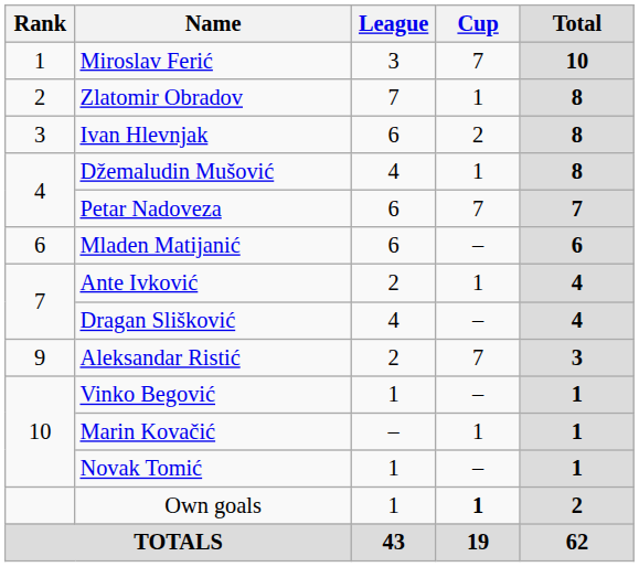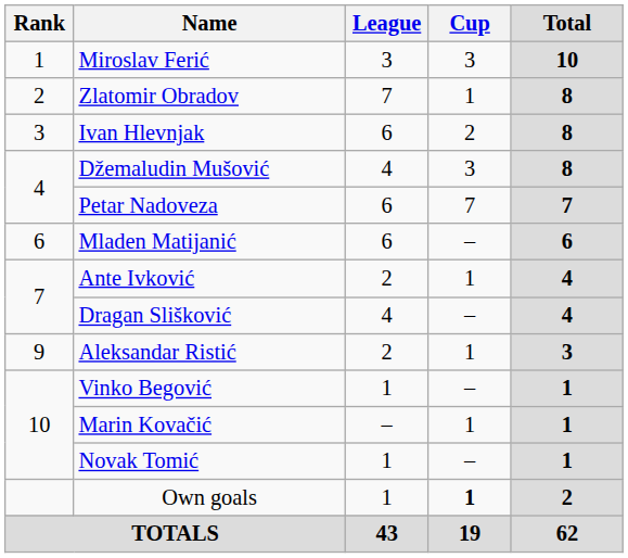Miroslav Ferić | Cup: 7 -> 3
Džemaludin Mušović | Cup: 1 -> 3
Aleksandar Ristić | Cup: 7 -> 1
